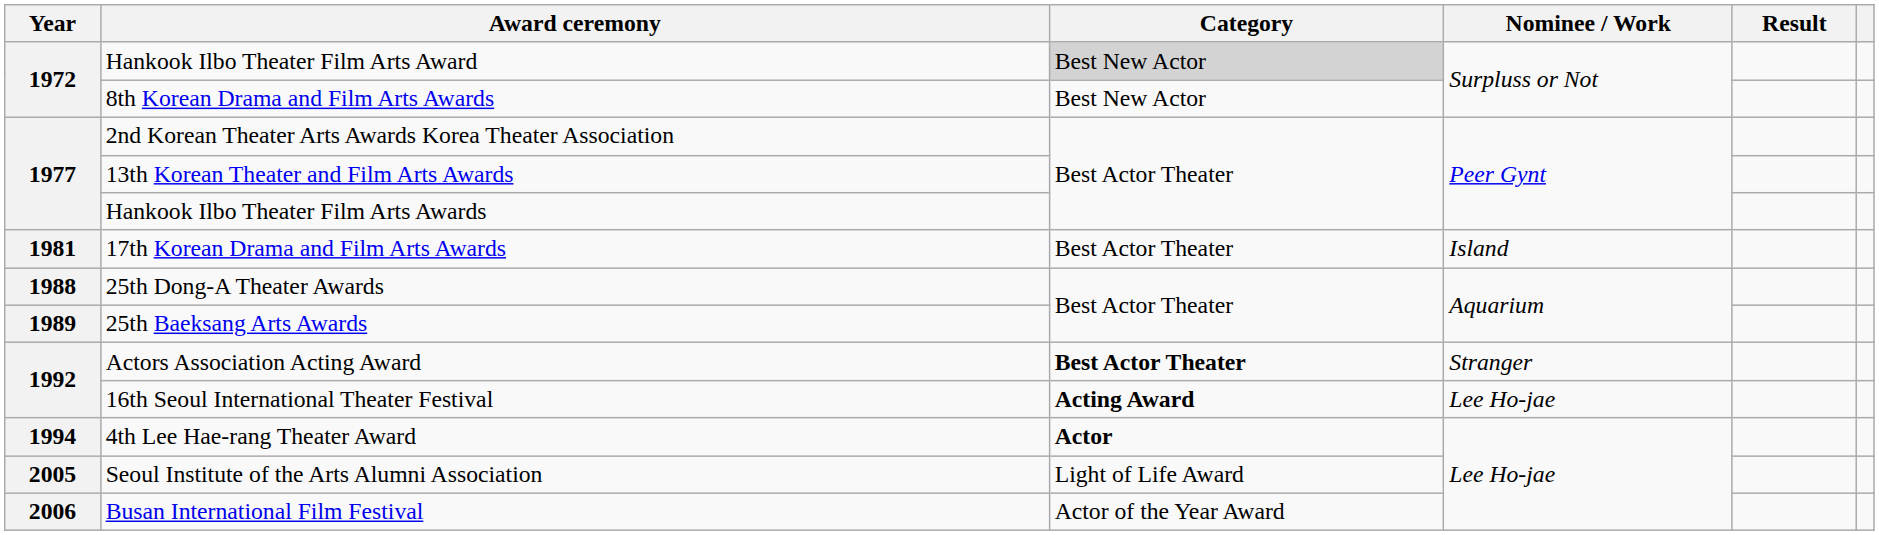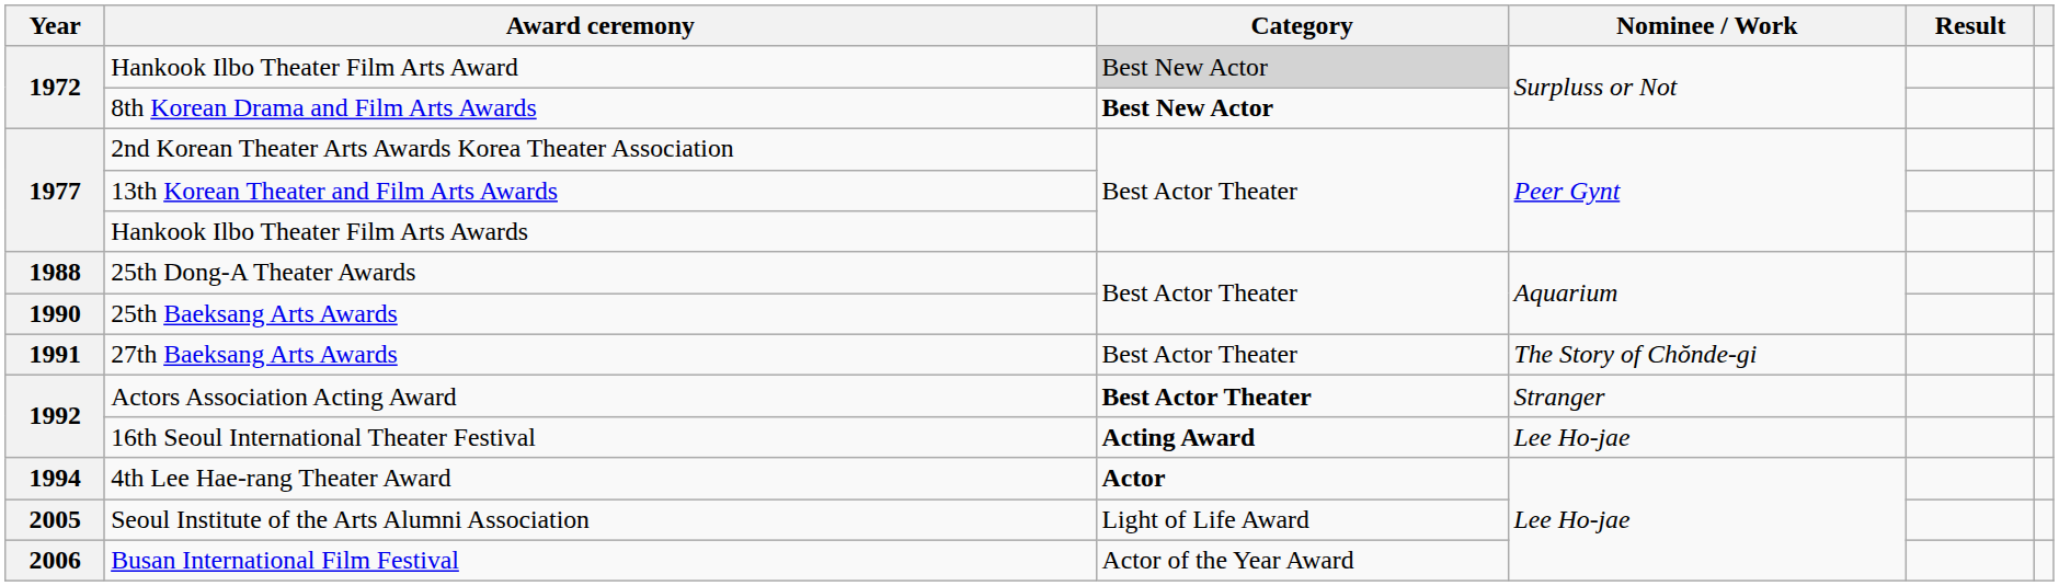8th Korean Drama and Film Arts Awards | Category: normal -> bold
- row: 1981 | 17th Korean Drama and Film Arts Awards | Best Actor Theater | Island
25th Baeksang Arts Awards | Year: 1989 -> 1990
+ row: 1991 | 27th Baeksang Arts Awards | Best Actor Theater | The Story of Chŏnde-gi
